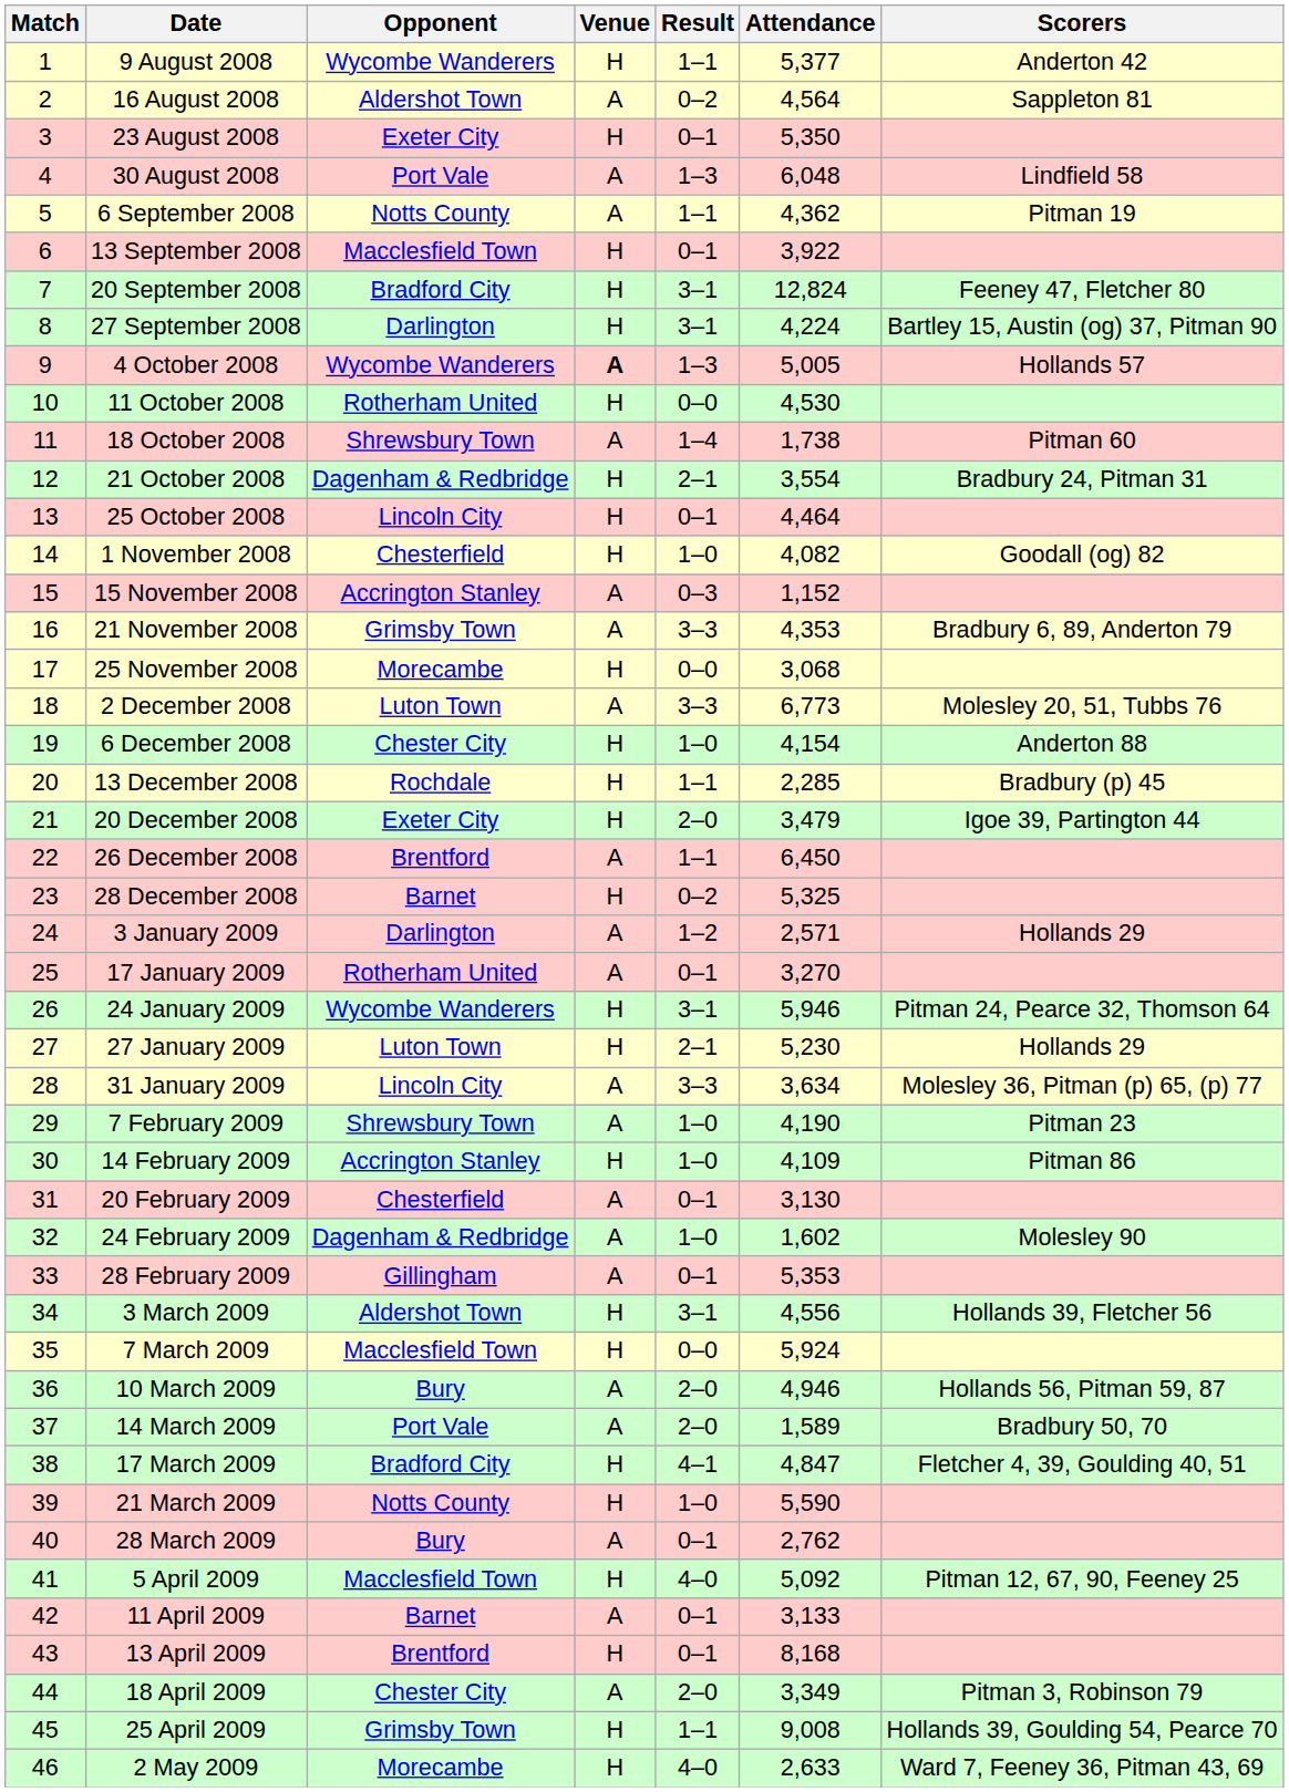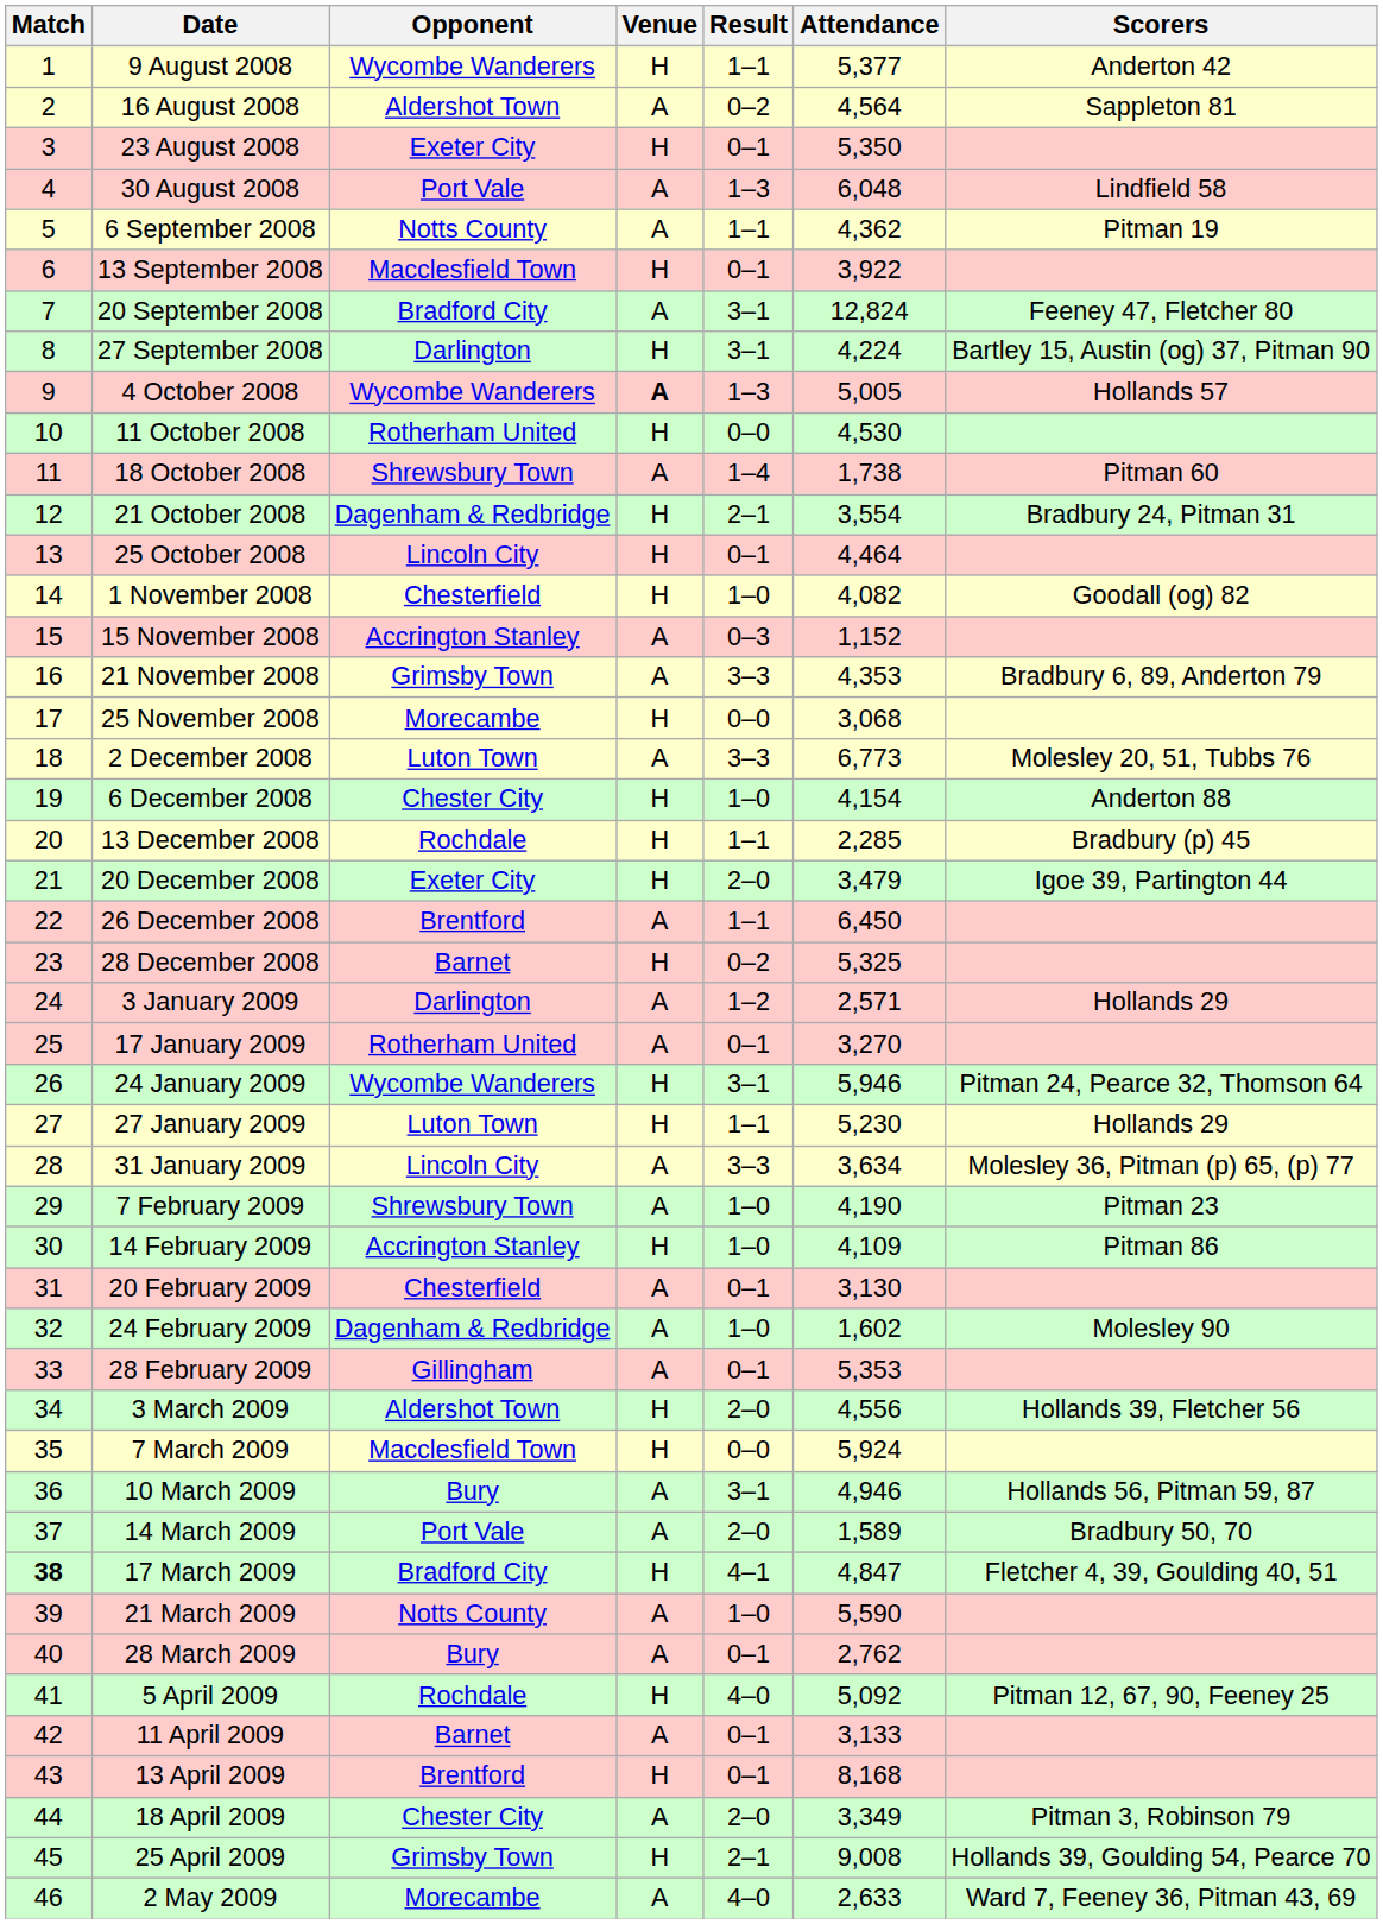20 September 2008 | Venue: H -> A
27 January 2009 | Result: 2–1 -> 1–1
3 March 2009 | Result: 3–1 -> 2–0
10 March 2009 | Result: 2–0 -> 3–1
17 March 2009 | Match: normal -> bold
21 March 2009 | Venue: H -> A
5 April 2009 | Opponent: Macclesfield Town -> Rochdale
25 April 2009 | Result: 1–1 -> 2–1
2 May 2009 | Venue: H -> A
